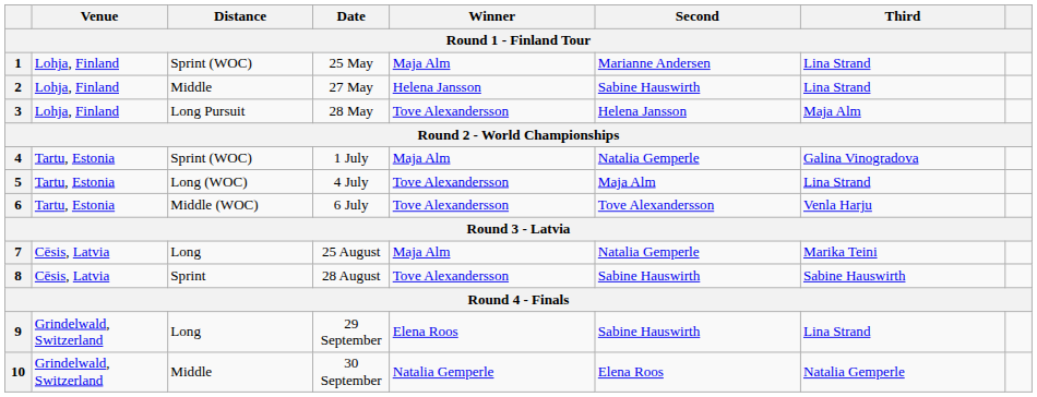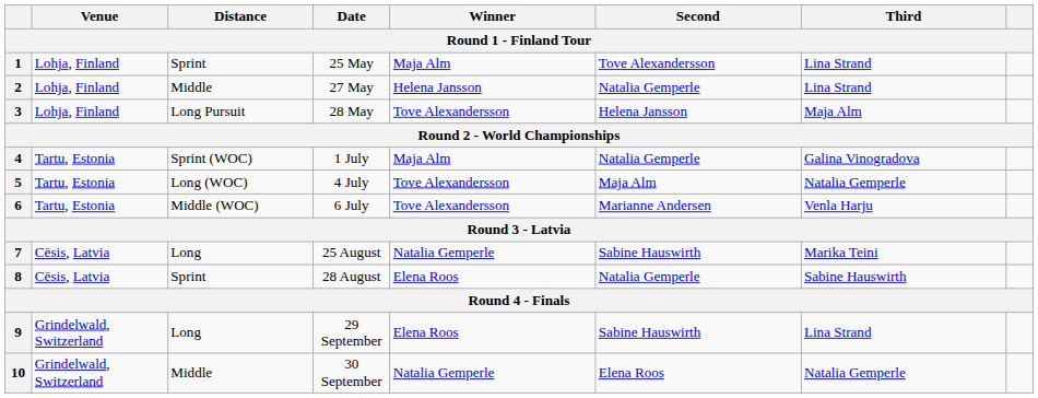1 | Distance: Sprint (WOC) -> Sprint
1 | Second: Marianne Andersen -> Tove Alexandersson
2 | Second: Sabine Hauswirth -> Natalia Gemperle
5 | Third: Lina Strand -> Natalia Gemperle
6 | Second: Tove Alexandersson -> Marianne Andersen
7 | Winner: Maja Alm -> Natalia Gemperle
7 | Second: Natalia Gemperle -> Sabine Hauswirth
8 | Winner: Tove Alexandersson -> Elena Roos
8 | Second: Sabine Hauswirth -> Natalia Gemperle
